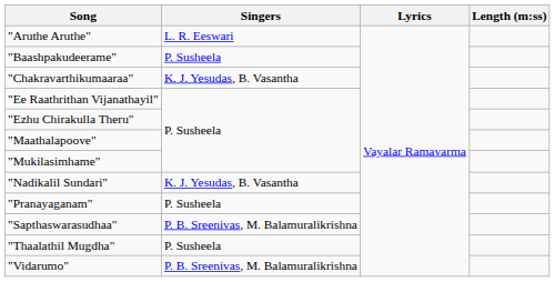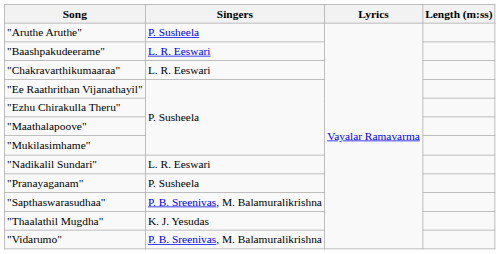"Aruthe Aruthe" | Singers: L. R. Eeswari -> P. Susheela
"Baashpakudeerame" | Singers: P. Susheela -> L. R. Eeswari
"Chakravarthikumaaraa" | Singers: K. J. Yesudas, B. Vasantha -> L. R. Eeswari
"Nadikalil Sundari" | Singers: K. J. Yesudas, B. Vasantha -> L. R. Eeswari
"Thaalathil Mugdha" | Singers: P. Susheela -> K. J. Yesudas
